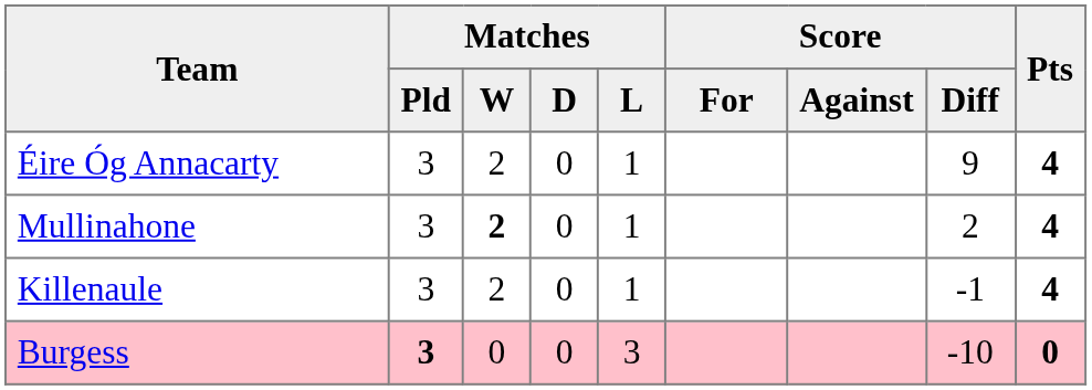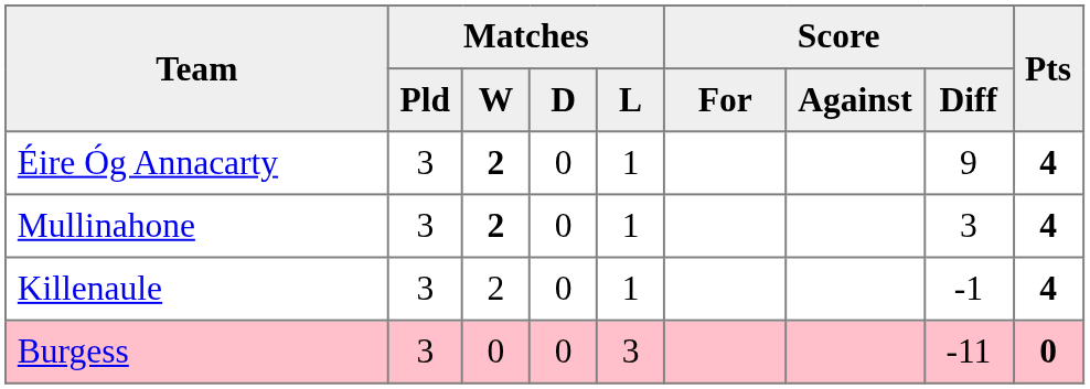Éire Óg Annacarty | Matches / W: normal -> bold
Mullinahone | Score / Diff: 2 -> 3
Burgess | Matches / Pld: bold -> normal
Burgess | Score / Diff: -10 -> -11
